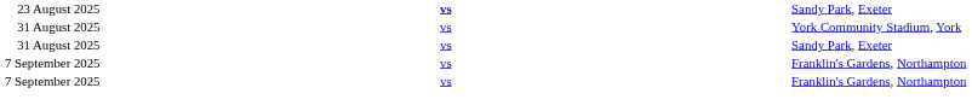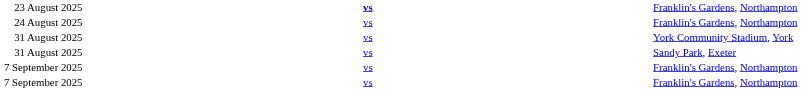23 August 2025 | column 5: Sandy Park, Exeter -> Franklin's Gardens, Northampton
+ row: 24 August 2025 | vs | Franklin's Gardens, Northampton
